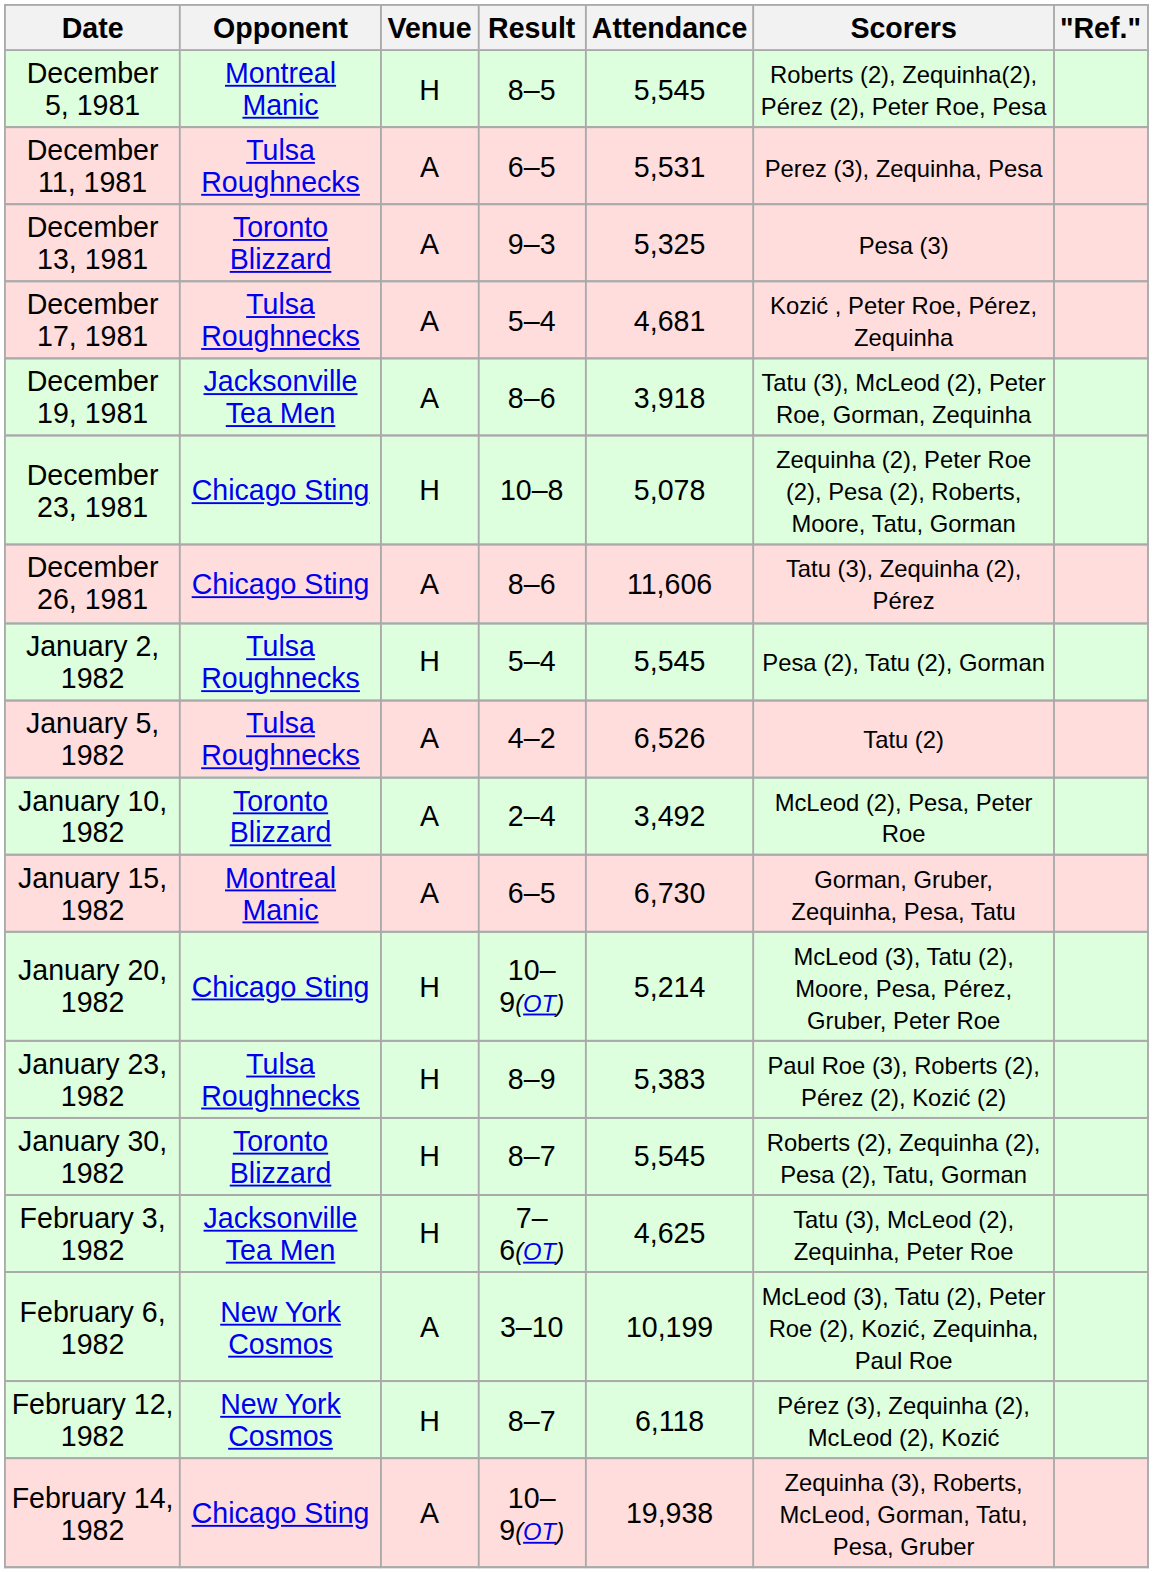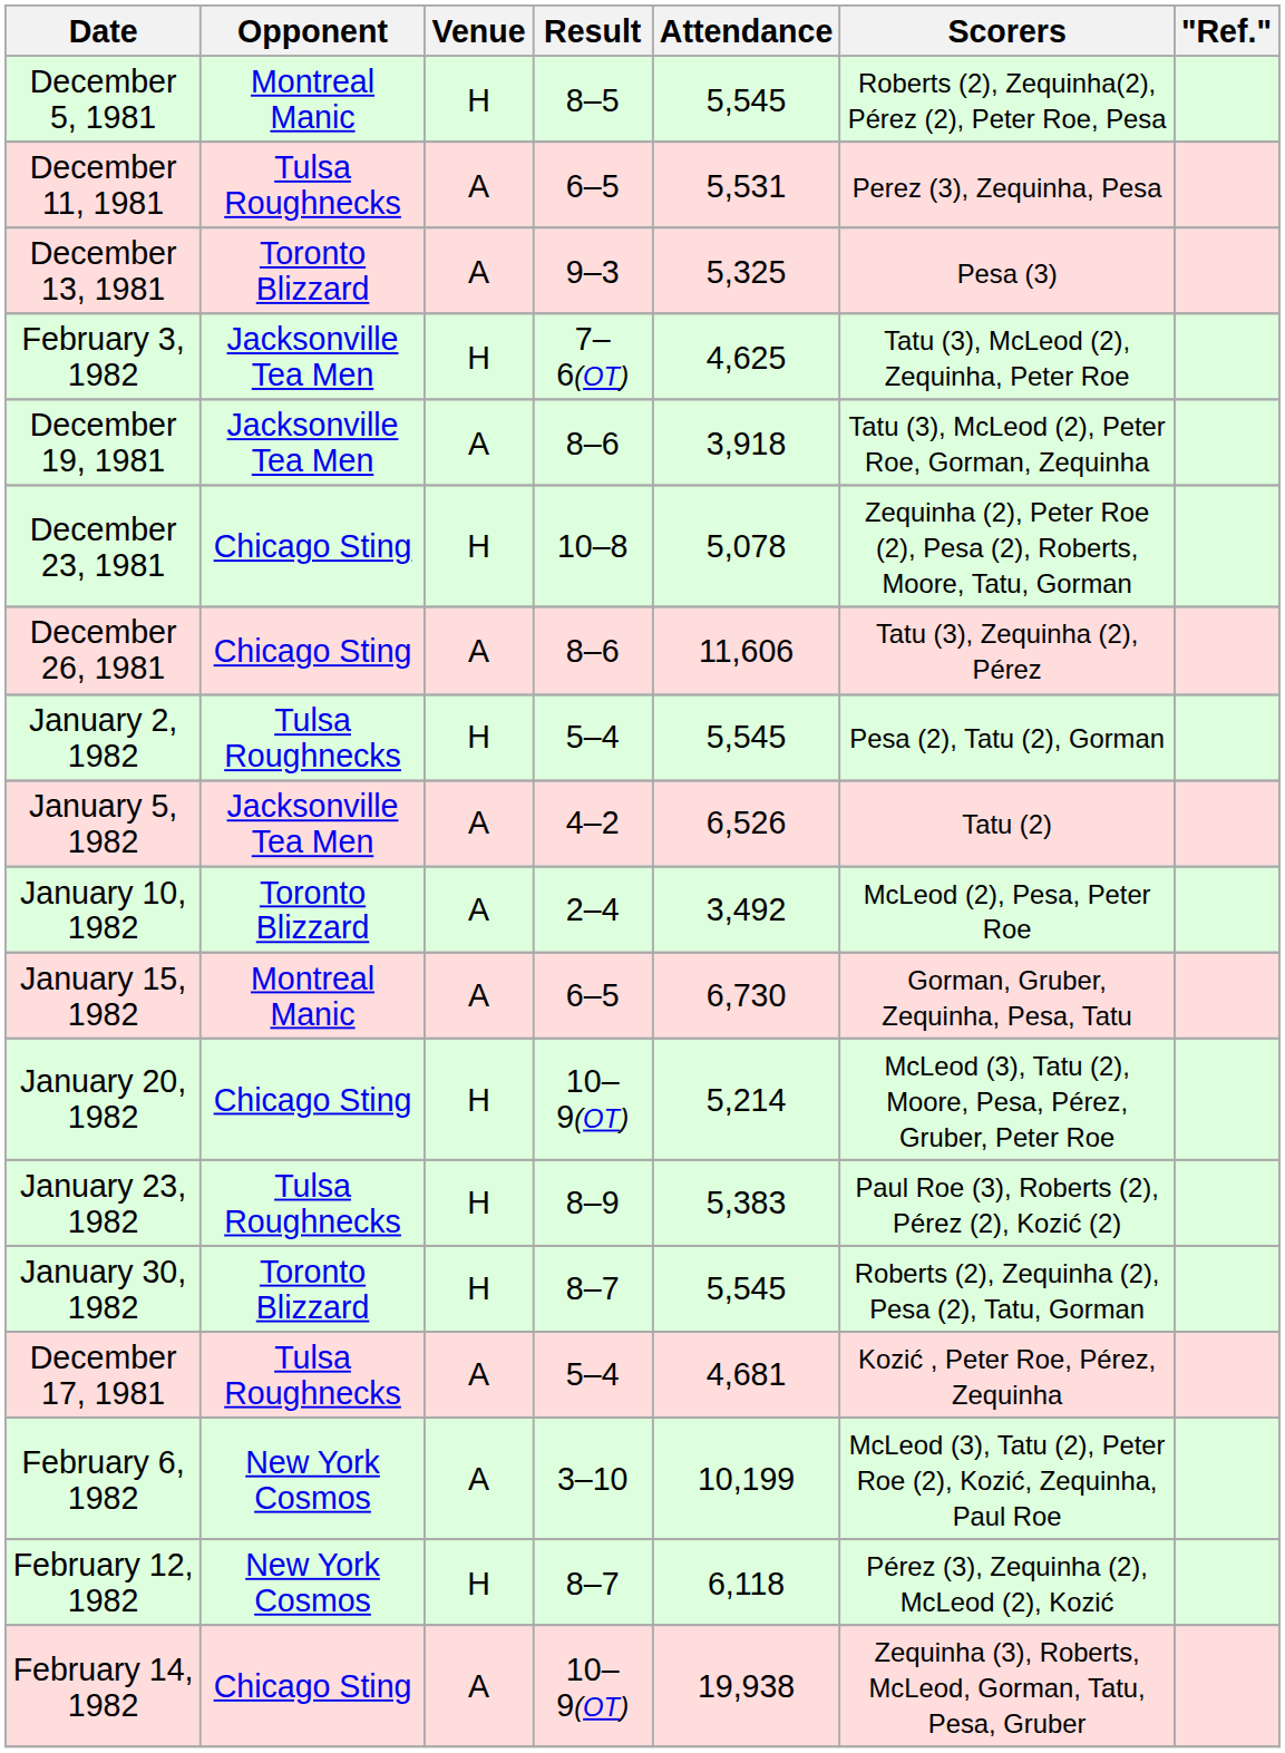rows swapped: December 17, 1981 <-> February 3, 1982
January 5, 1982 | Opponent: Tulsa Roughnecks -> Jacksonville Tea Men
